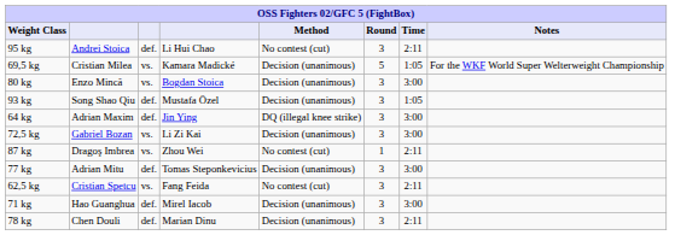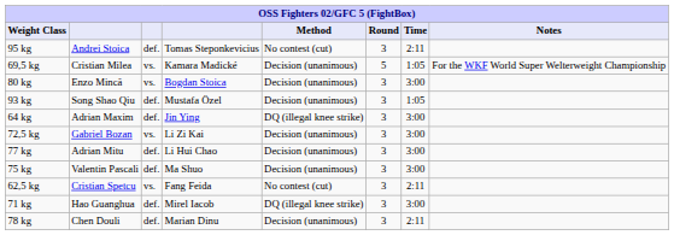95 kg | column 4: Li Hui Chao -> Tomas Steponkevicius
- row: 87 kg | Dragoş Imbrea | vs. | Zhou Wei | No contest (cut) | 1 | 2:11
77 kg | column 4: Tomas Steponkevicius -> Li Hui Chao
+ row: 75 kg | Valentin Pascali | def. | Ma Shuo | Decision (unanimous) | 3 | 3:00
71 kg | Method: Decision (unanimous) -> DQ (illegal knee strike)
